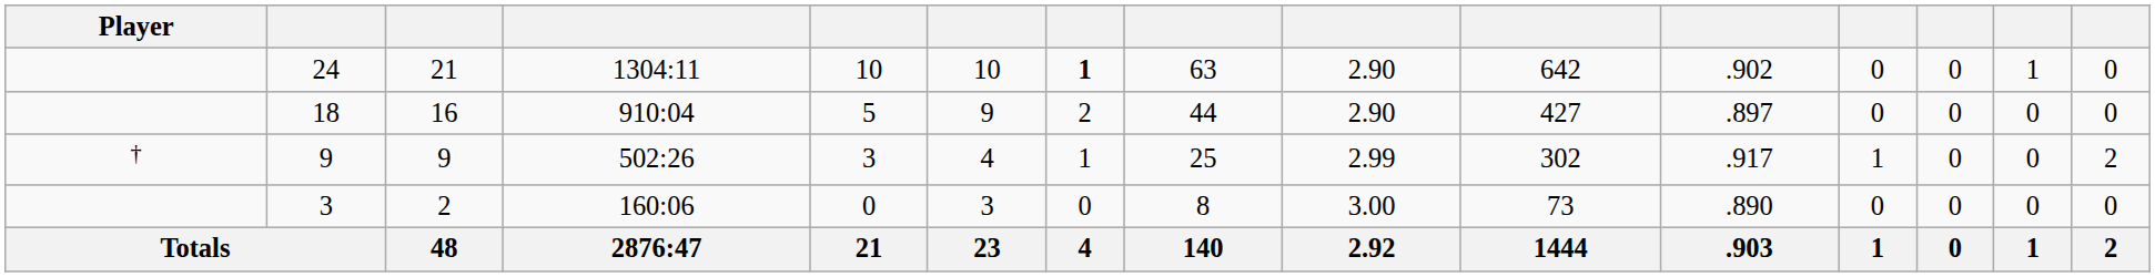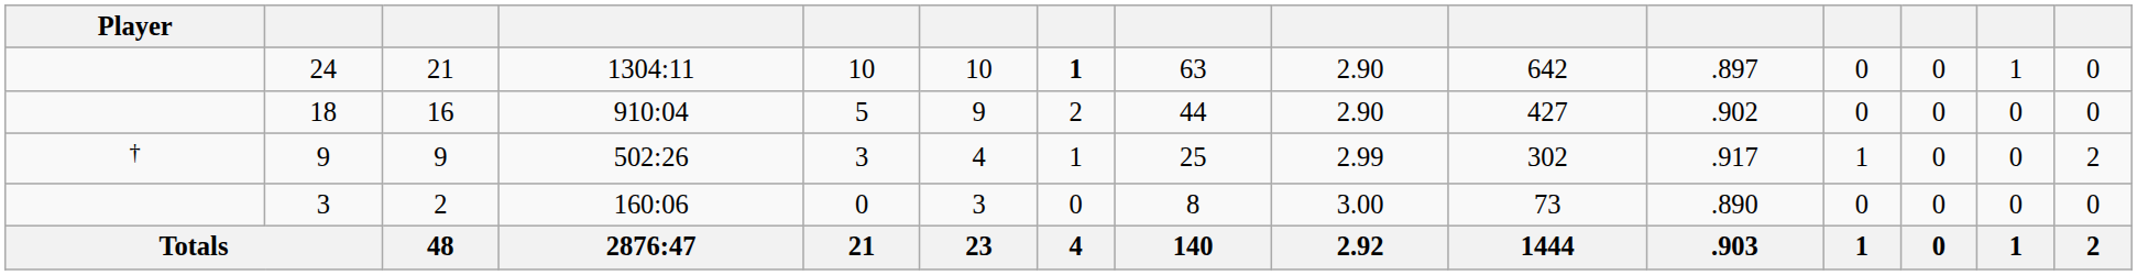24 | column 11: .902 -> .897
18 | column 11: .897 -> .902
